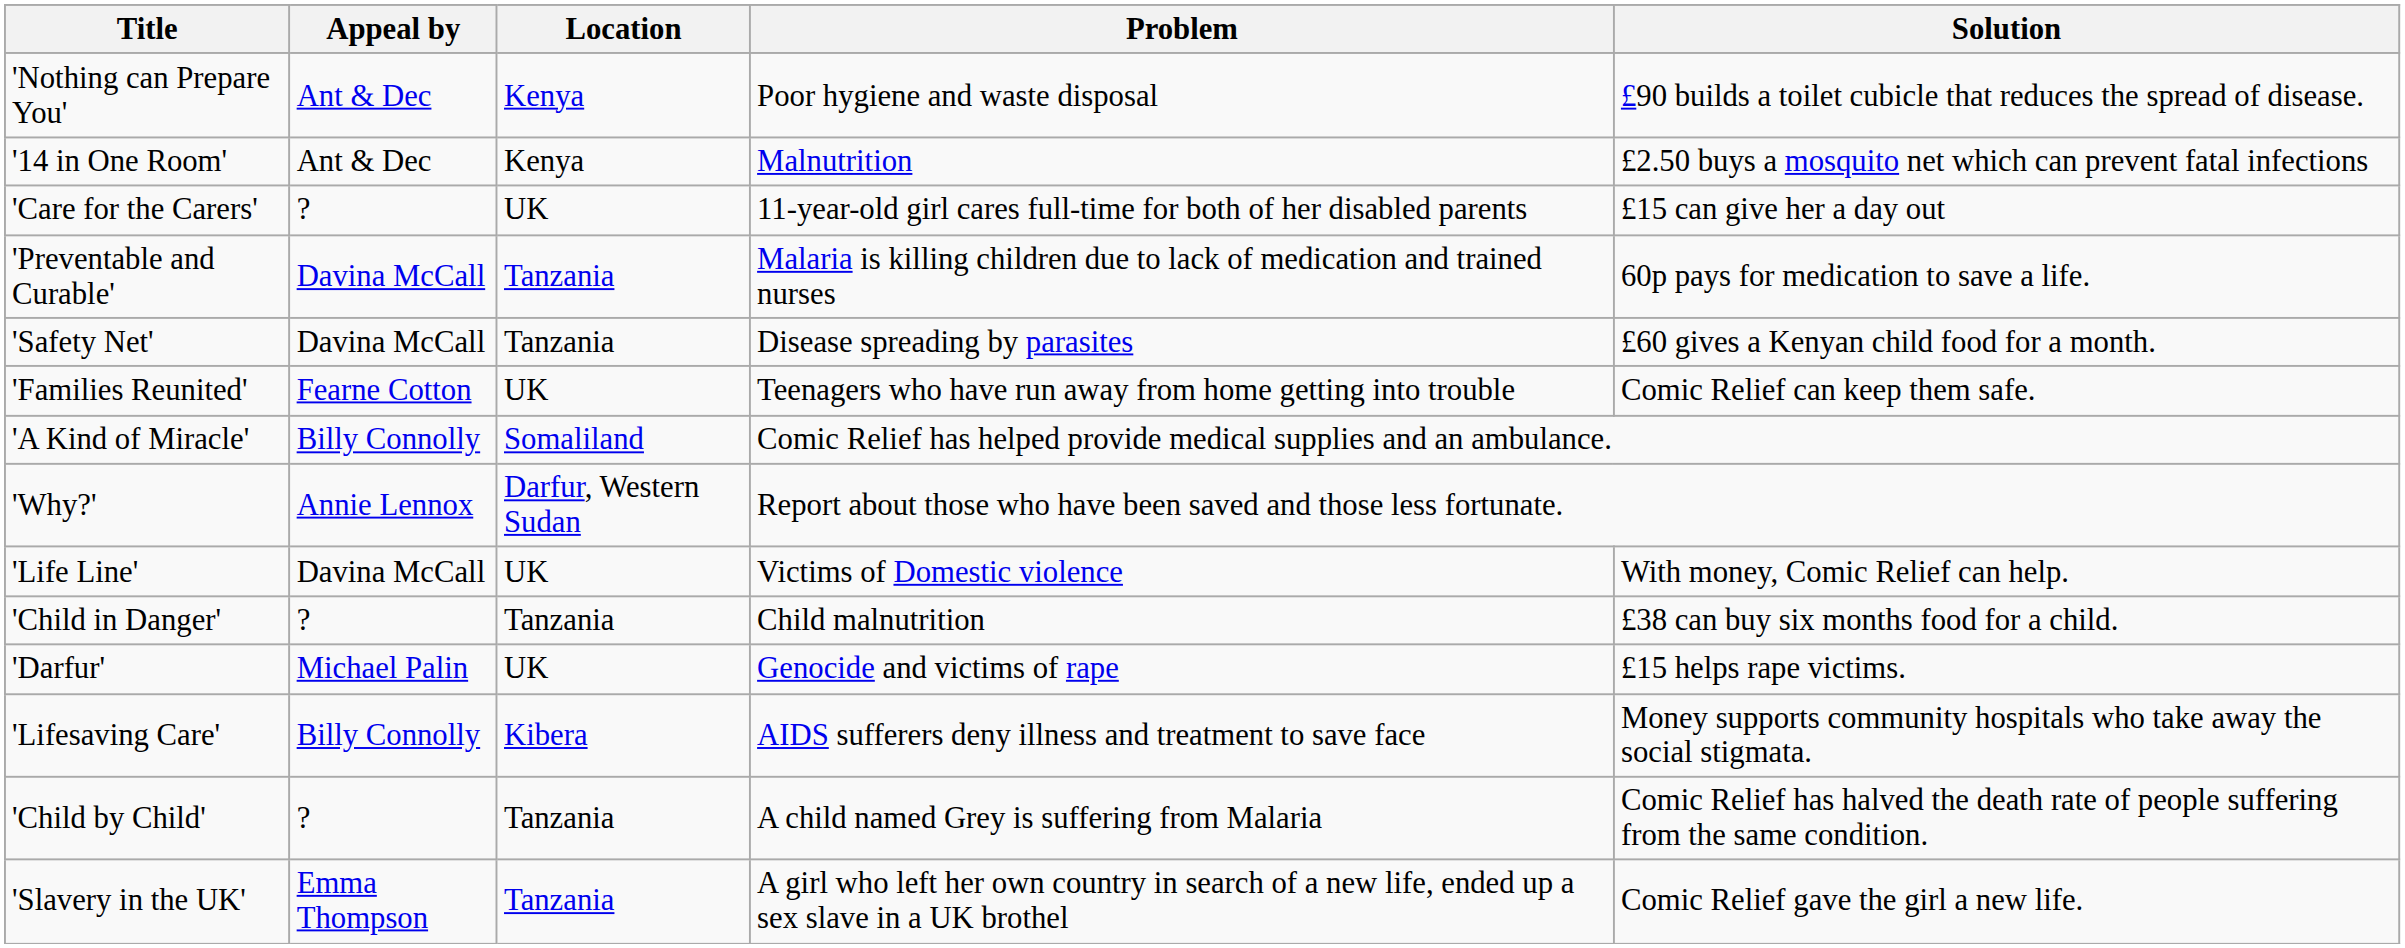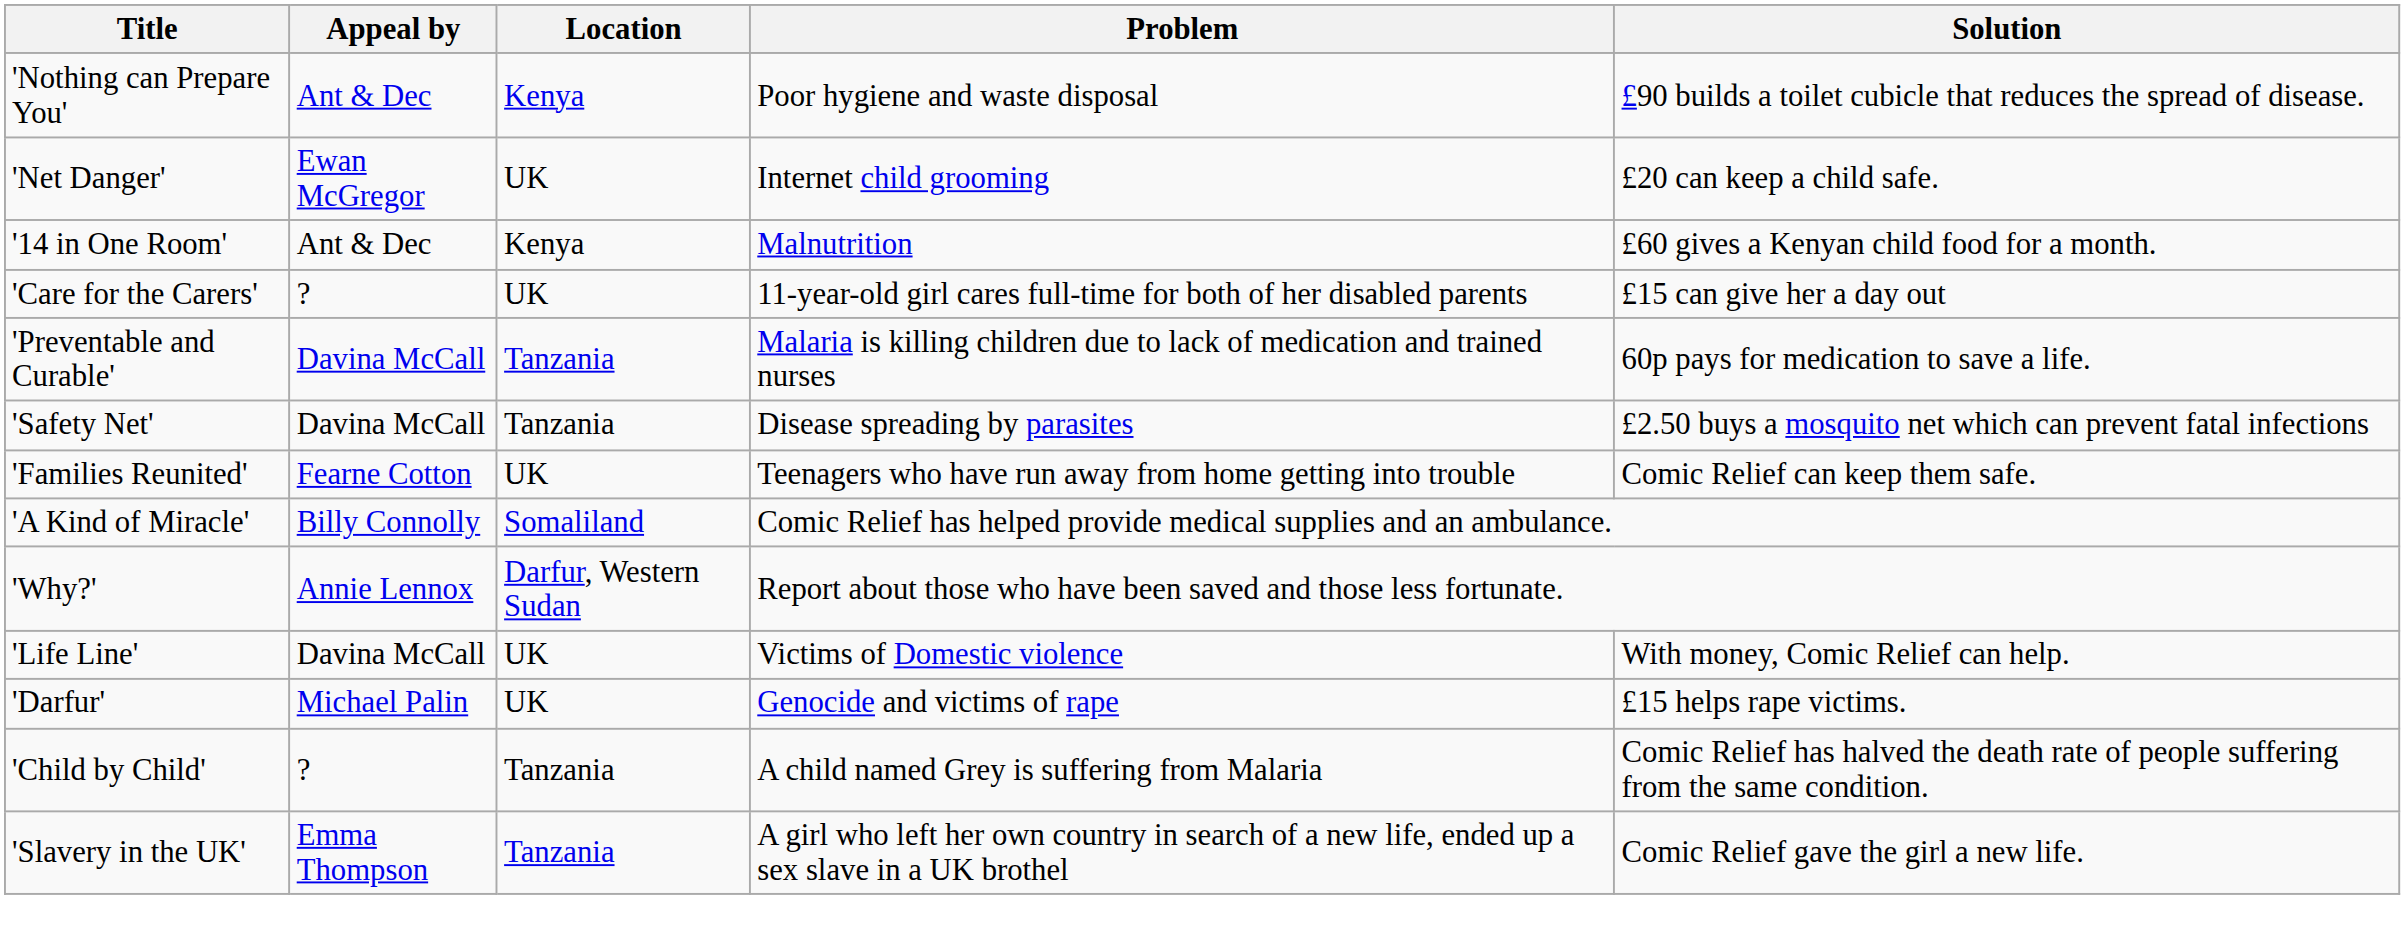+ row: 'Net Danger' | Ewan McGregor | UK | Internet child grooming | £20 can keep a child safe.
'14 in One Room' | Solution: £2.50 buys a mosquito net which can prevent fatal infections -> £60 gives a Kenyan child food for a month.
'Safety Net' | Solution: £60 gives a Kenyan child food for a month. -> £2.50 buys a mosquito net which can prevent fatal infections
- row: 'Child in Danger' | ? | Tanzania | Child malnutrition | £38 can buy six months food for a child.
- row: 'Lifesaving Care' | Billy Connolly | Kibera | AIDS sufferers deny illness and treatment to save face | Money supports community hospitals who take away the social stigmata.
